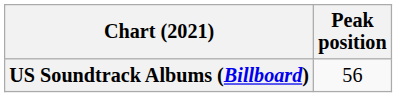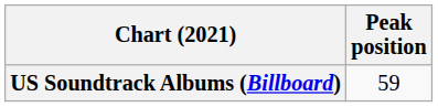US Soundtrack Albums (Billboard) | Peak position: 56 -> 59
